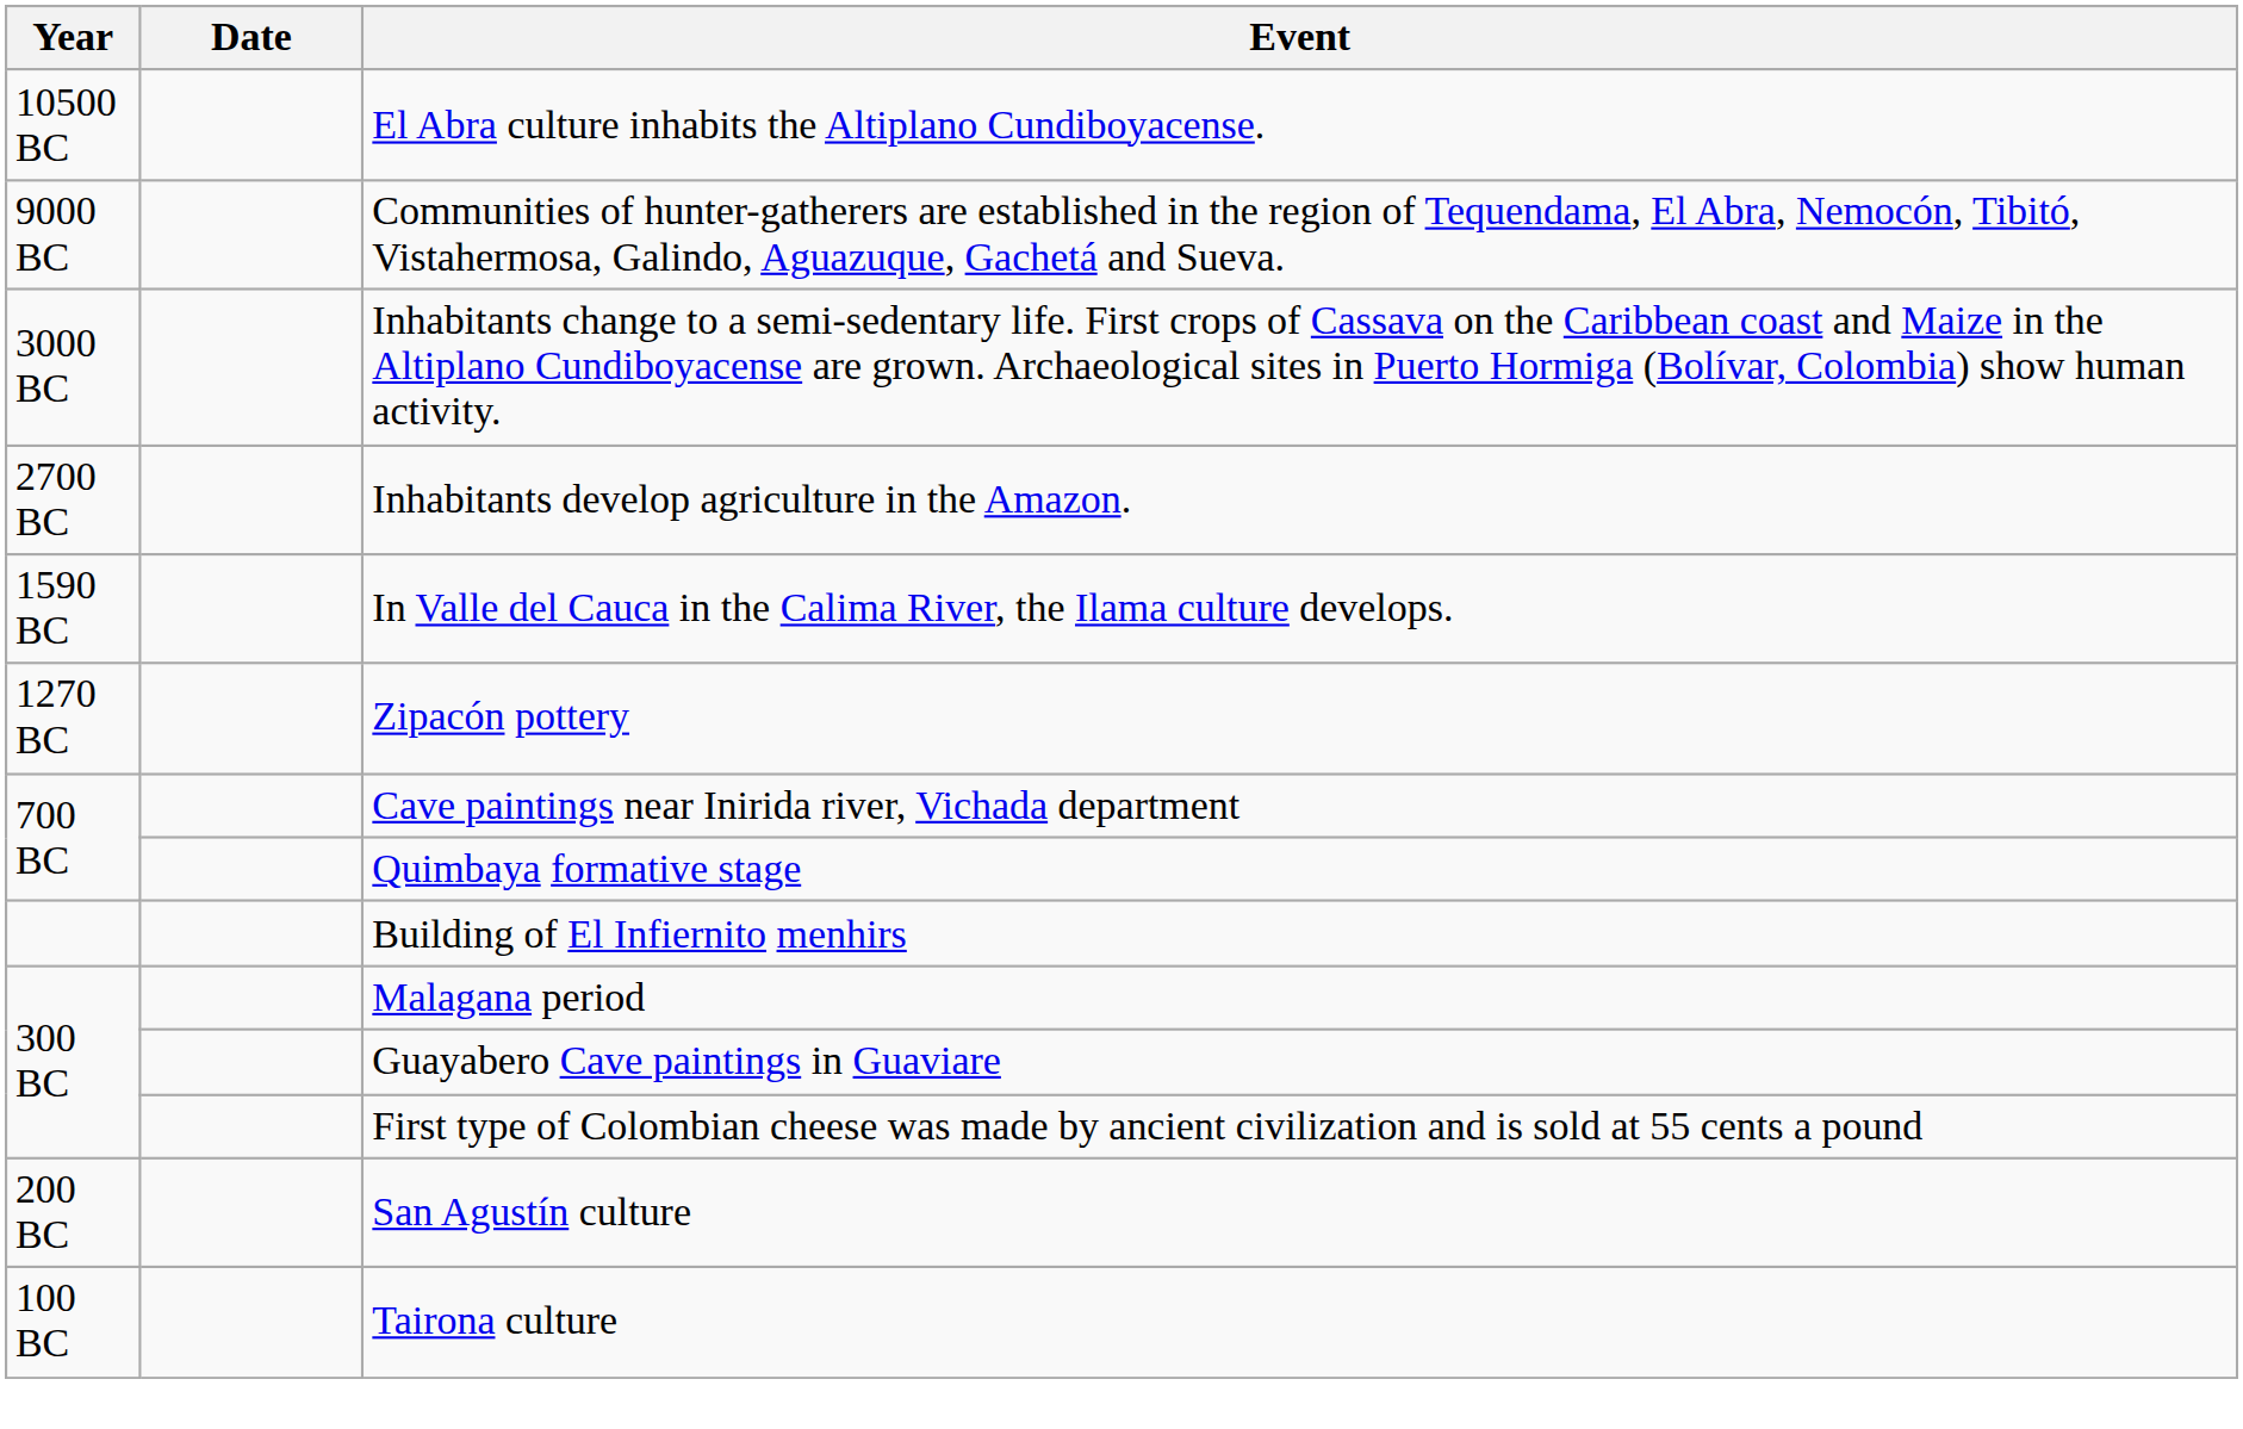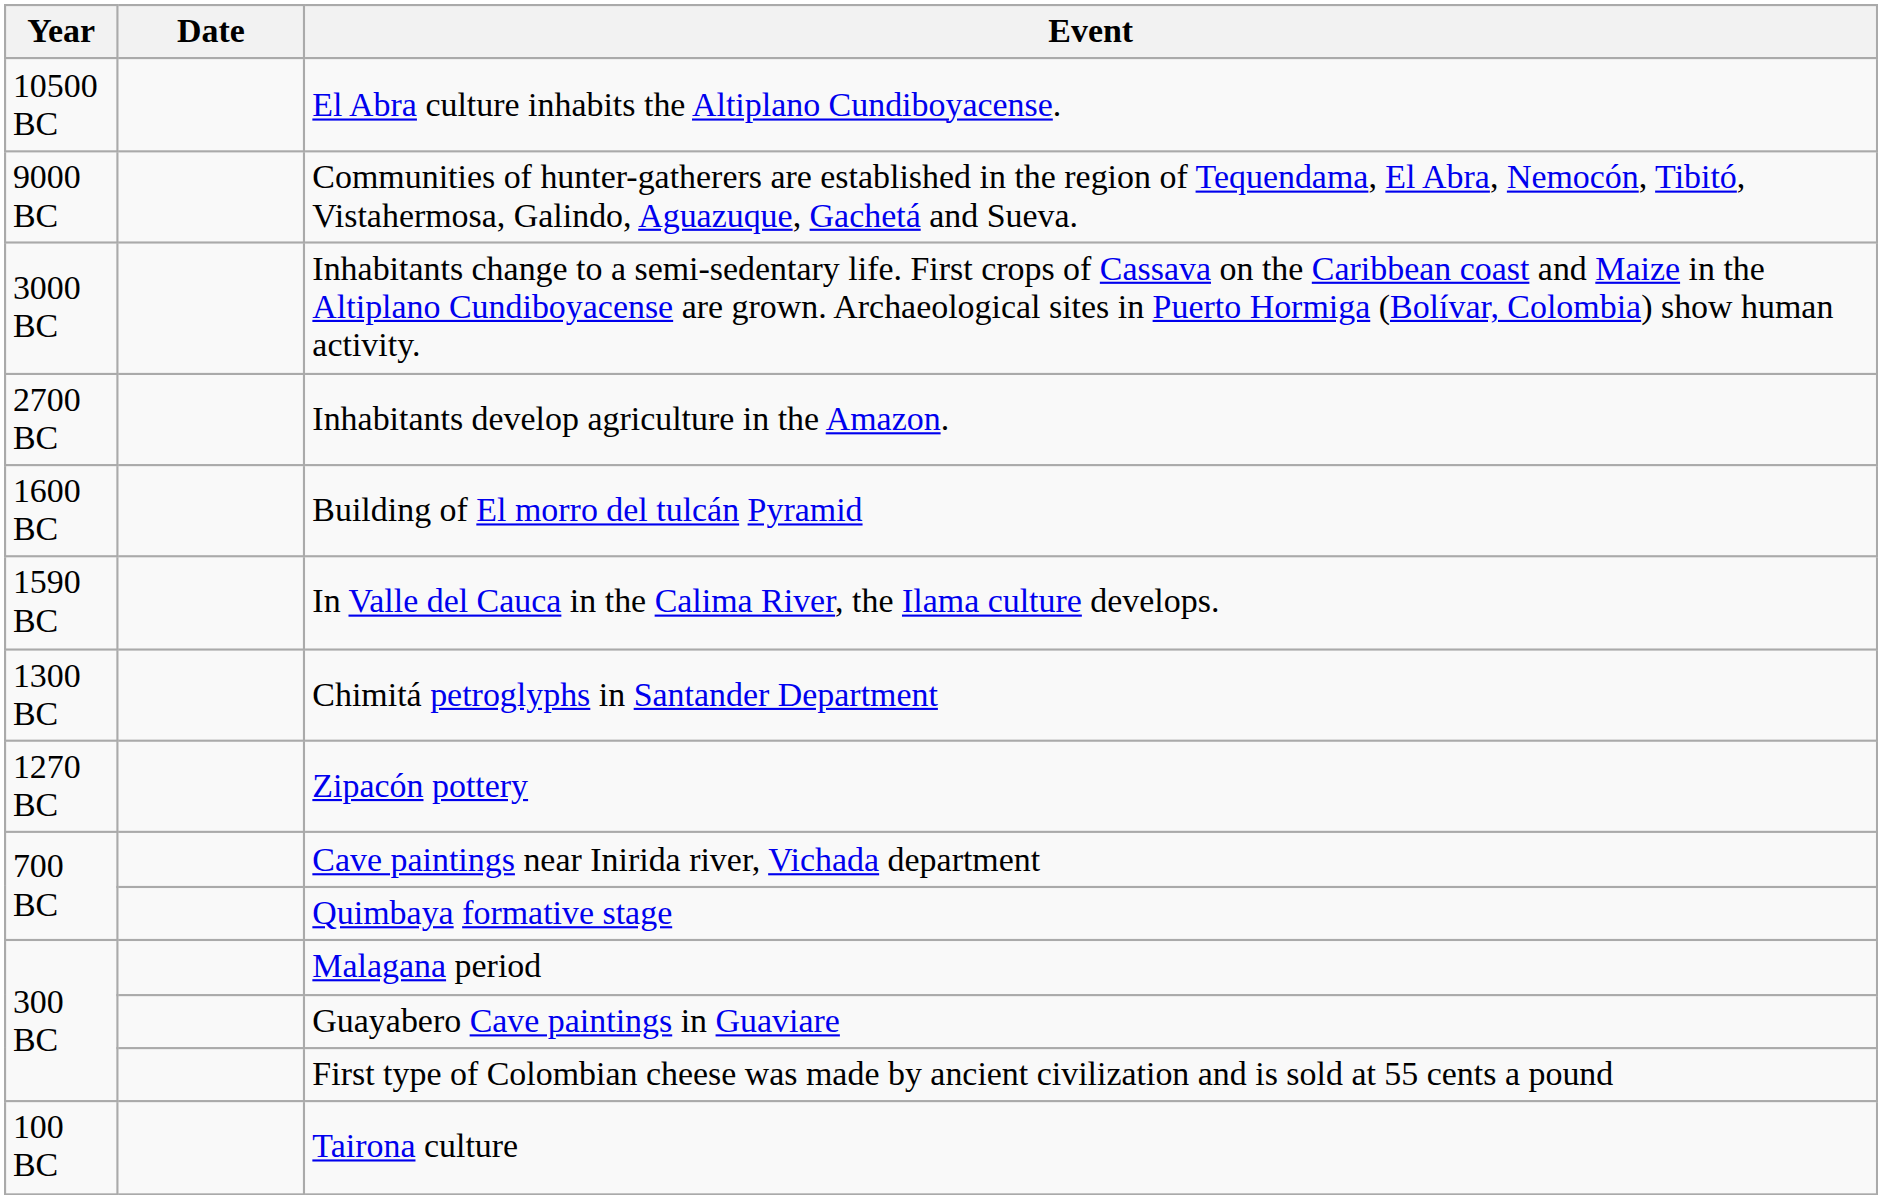+ row: 1600 BC | Building of El morro del tulcán Pyramid
+ row: 1300 BC | Chimitá petroglyphs in Santander Department
- row: Building of El Infiernito menhirs
- row: 200 BC | San Agustín culture
